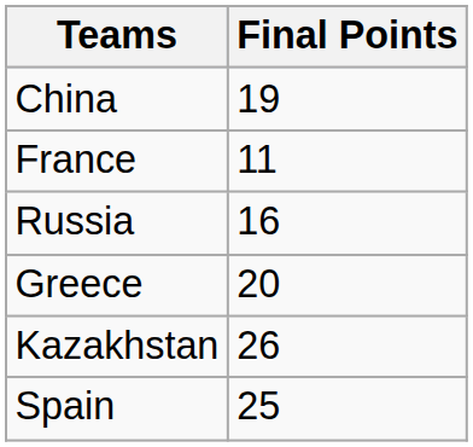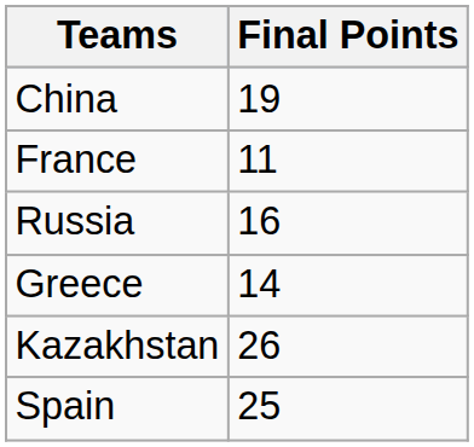Greece | Final Points: 20 -> 14
